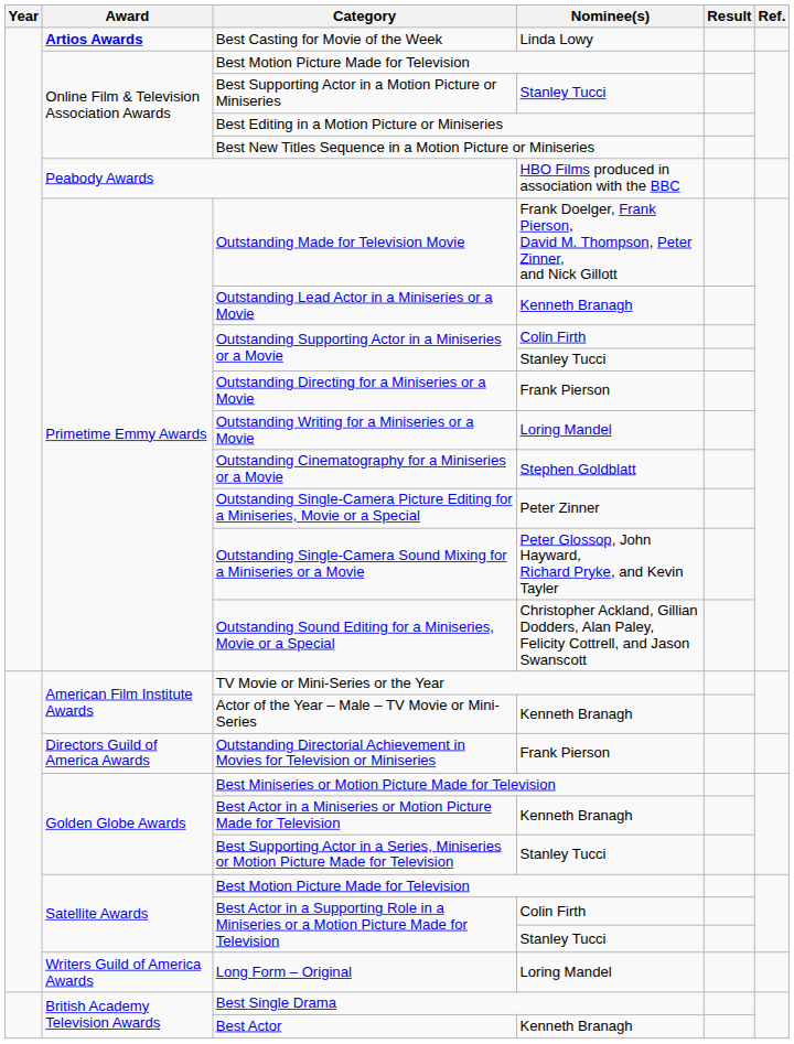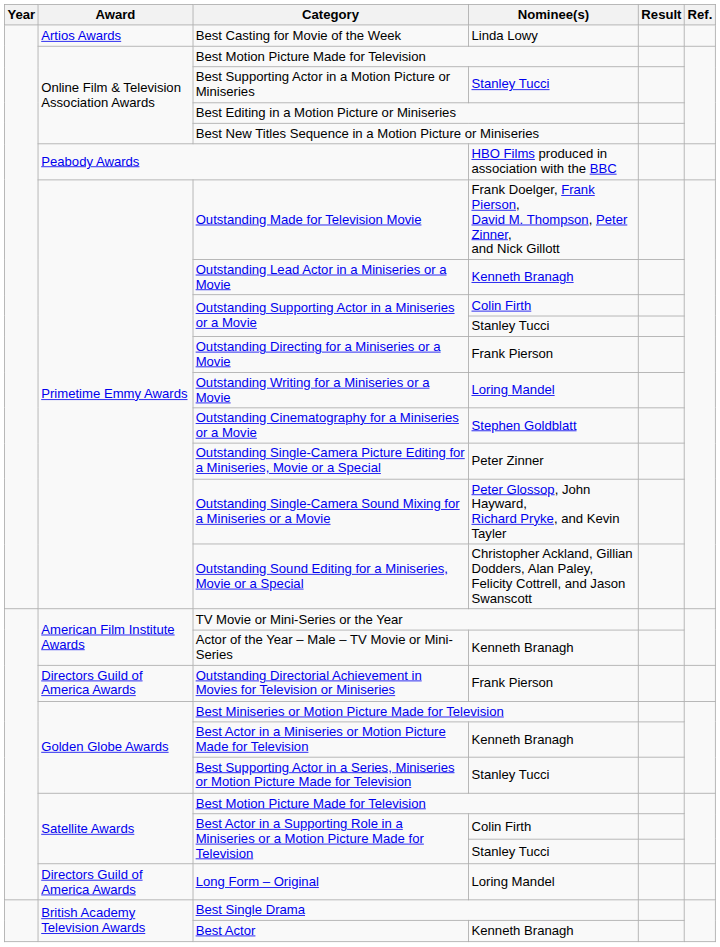Best Casting for Movie of the Week | Award: bold -> normal
Long Form – Original | Award: Writers Guild of America Awards -> Directors Guild of America Awards
